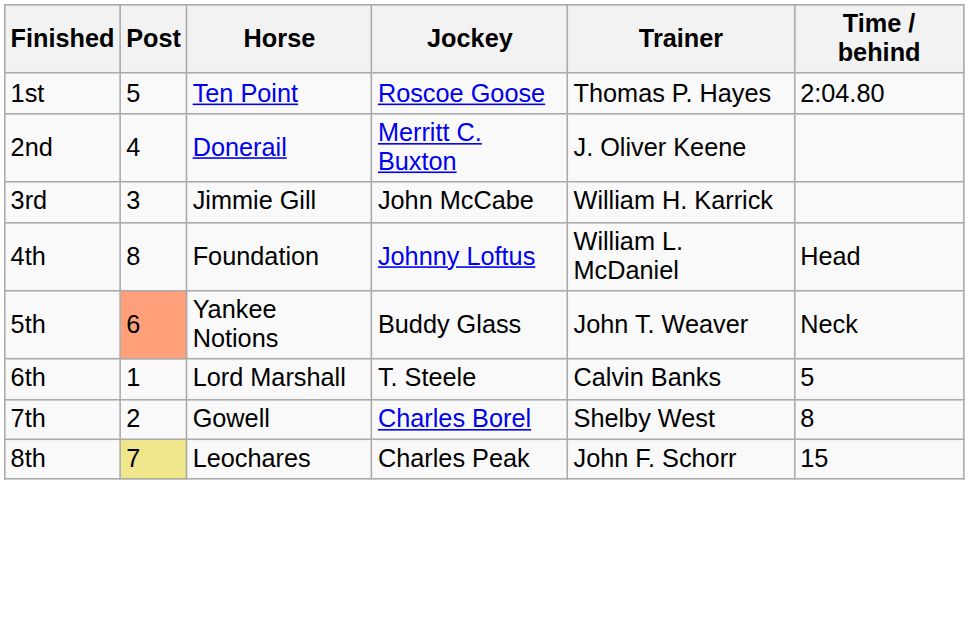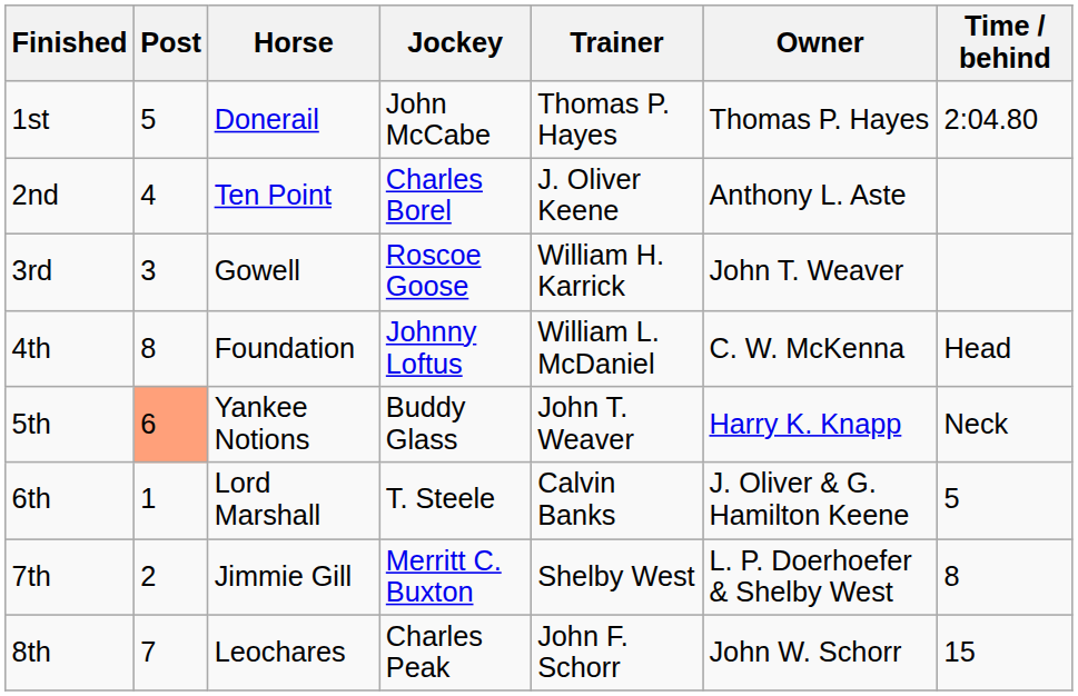+ column: Owner | Thomas P. Hayes | Anthony L. Aste | John T. Weaver | C. W. McKenna | Harry K. Knapp | J. Oliver & G. Hamilton Keene | L. P. Doerhoefer & Shelby West | John W. Schorr
1st | Horse: Ten Point -> Donerail
1st | Jockey: Roscoe Goose -> John McCabe
2nd | Horse: Donerail -> Ten Point
2nd | Jockey: Merritt C. Buxton -> Charles Borel
3rd | Horse: Jimmie Gill -> Gowell
3rd | Jockey: John McCabe -> Roscoe Goose
7th | Horse: Gowell -> Jimmie Gill
7th | Jockey: Charles Borel -> Merritt C. Buxton
8th | Post: khaki background -> no background
